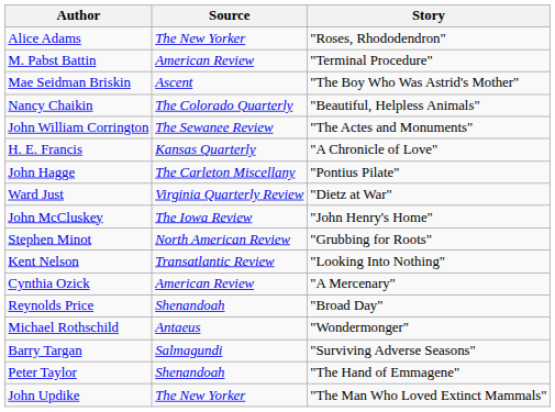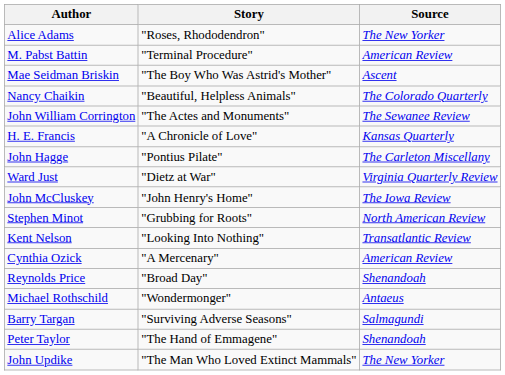columns swapped: Story <-> Source
